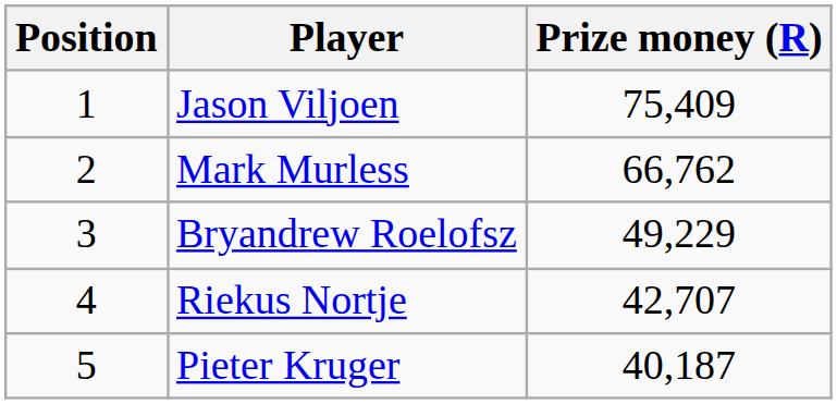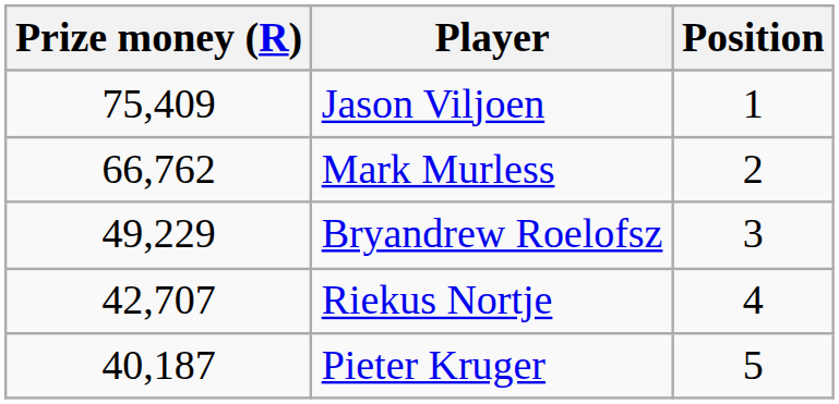columns swapped: Position <-> Prize money (R)
